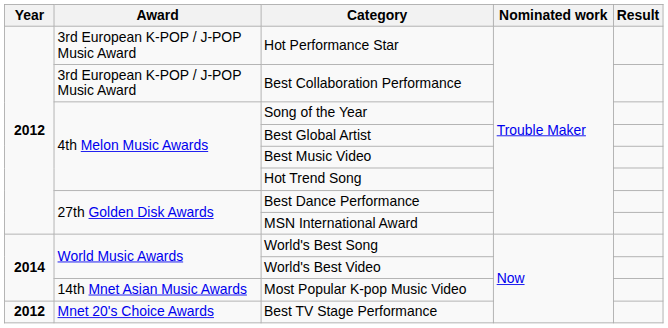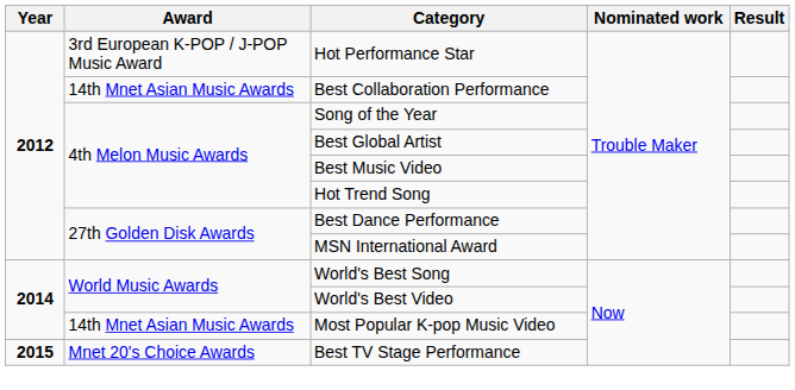Best Collaboration Performance | Award: 3rd European K-POP / J-POP Music Award -> 14th Mnet Asian Music Awards
Best TV Stage Performance | Year: 2012 -> 2015
